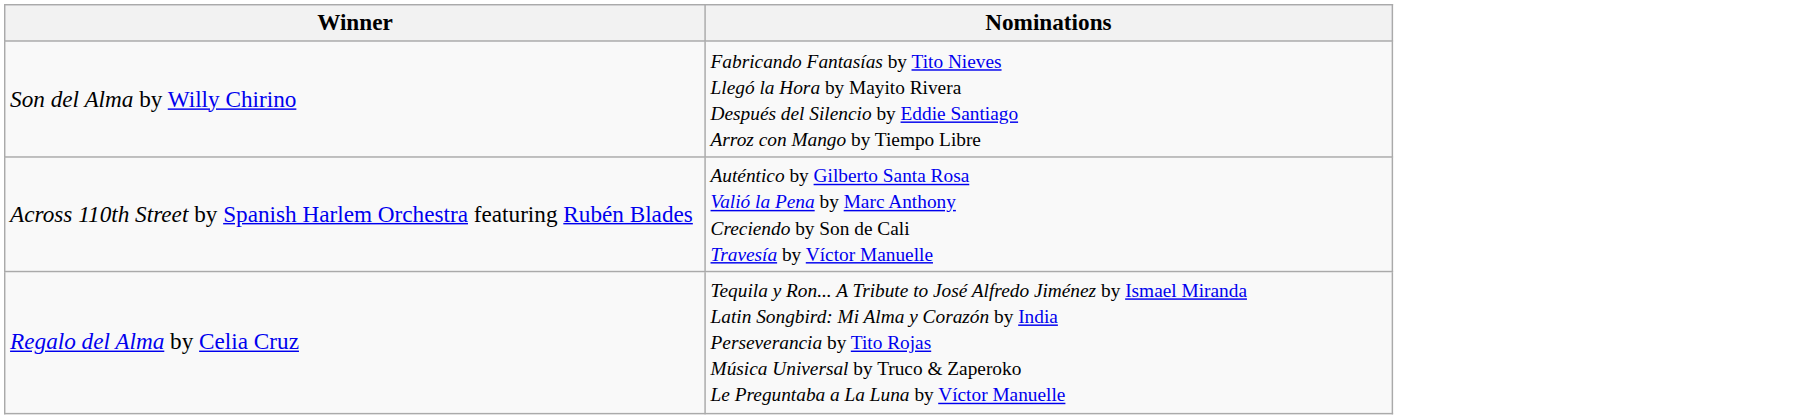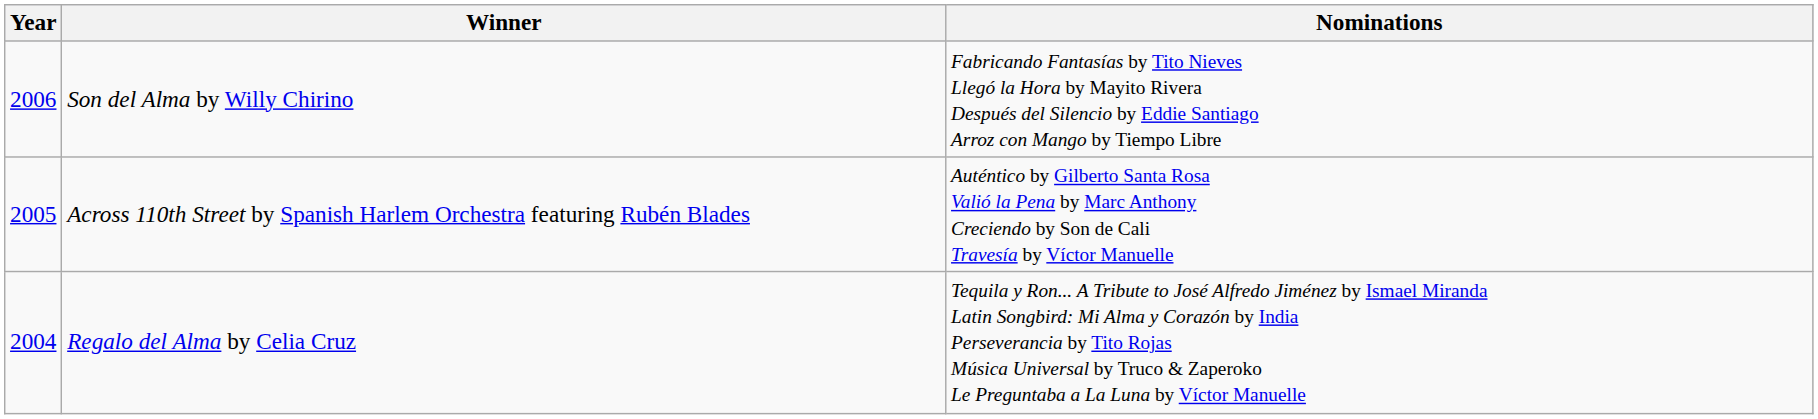+ column: Year | 2006 | 2005 | 2004
